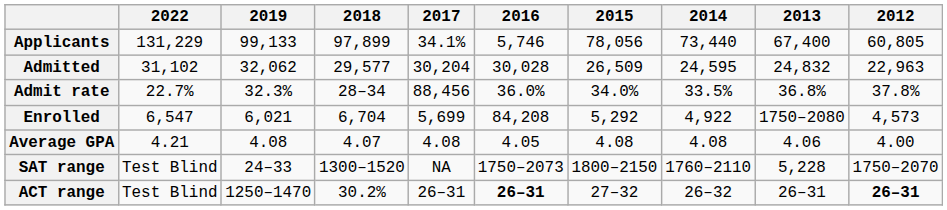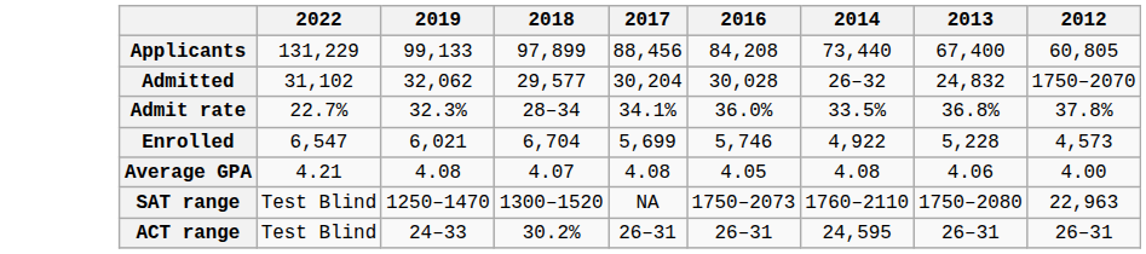- column: 2015 | 78,056 | 26,509 | 34.0% | 5,292 | 4.08 | 1800–2150 | 27–32
Applicants | 2017: 34.1% -> 88,456
Applicants | 2016: 5,746 -> 84,208
Admitted | 2014: 24,595 -> 26–32
Admitted | 2012: 22,963 -> 1750–2070
Admit rate | 2017: 88,456 -> 34.1%
Enrolled | 2016: 84,208 -> 5,746
Enrolled | 2013: 1750–2080 -> 5,228
SAT range | 2019: 24–33 -> 1250–1470
SAT range | 2013: 5,228 -> 1750–2080
SAT range | 2012: 1750–2070 -> 22,963
ACT range | 2019: 1250–1470 -> 24–33
ACT range | 2016: bold -> normal
ACT range | 2014: 26–32 -> 24,595
ACT range | 2012: bold -> normal
